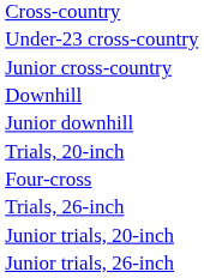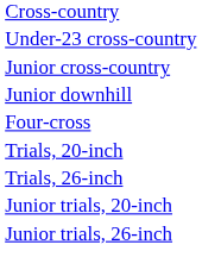- row: Downhill
rows swapped: Four-cross <-> Trials, 20-inch
